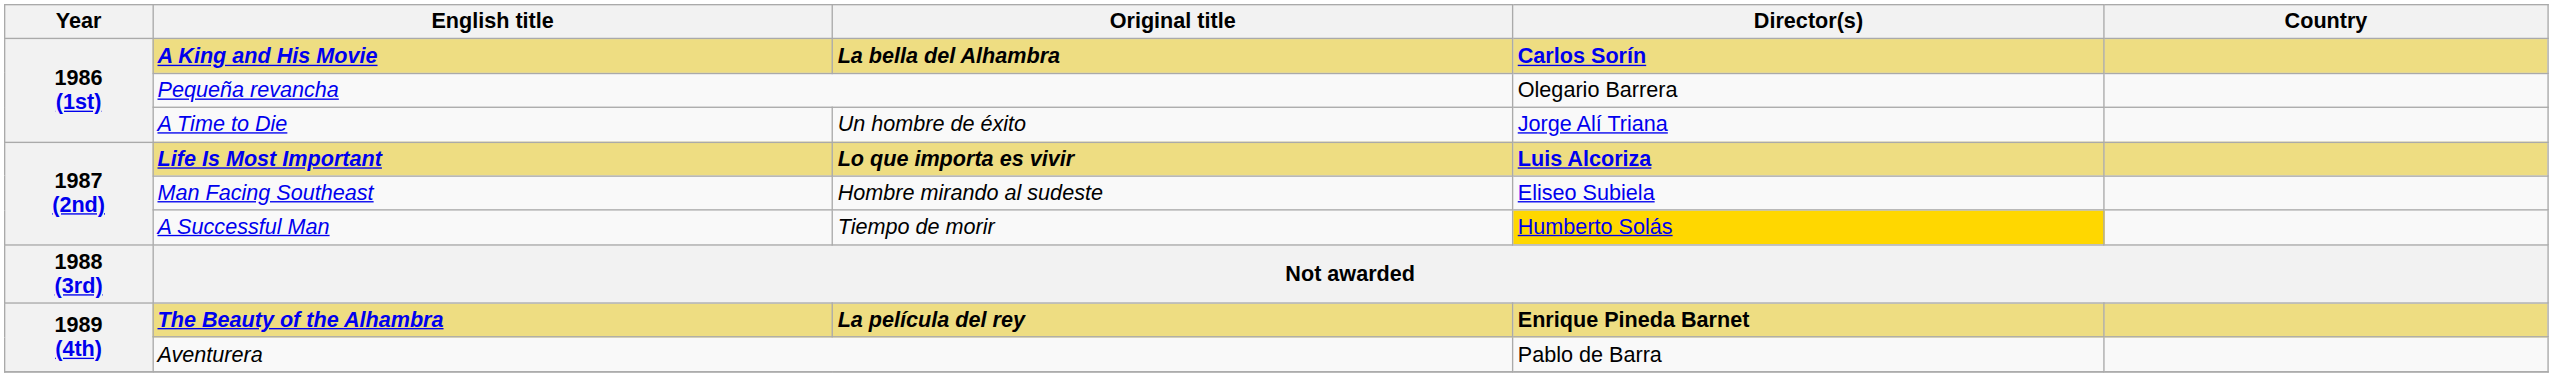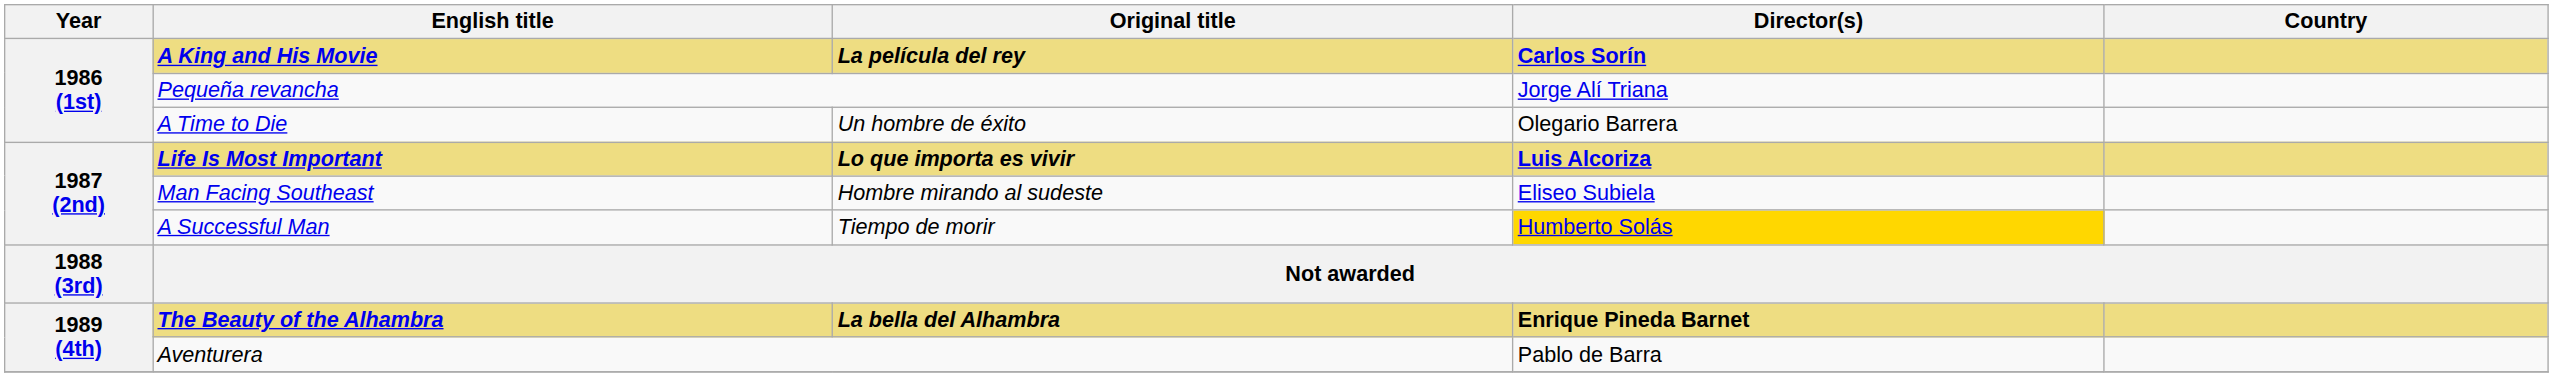A King and His Movie | Original title: La bella del Alhambra -> La película del rey
Pequeña revancha | Director(s): Olegario Barrera -> Jorge Alí Triana
A Time to Die | Director(s): Jorge Alí Triana -> Olegario Barrera
The Beauty of the Alhambra | Original title: La película del rey -> La bella del Alhambra
